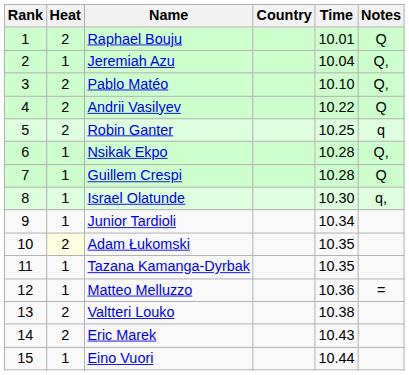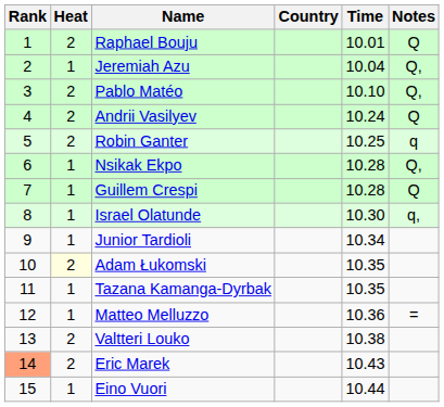Andrii Vasilyev | Time: 10.22 -> 10.24
Eric Marek | Rank: no background -> lightsalmon background
